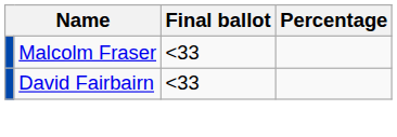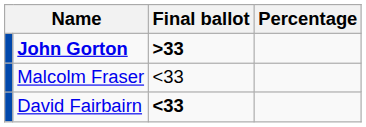+ row: John Gorton | >33
David Fairbairn | Final ballot: normal -> bold
